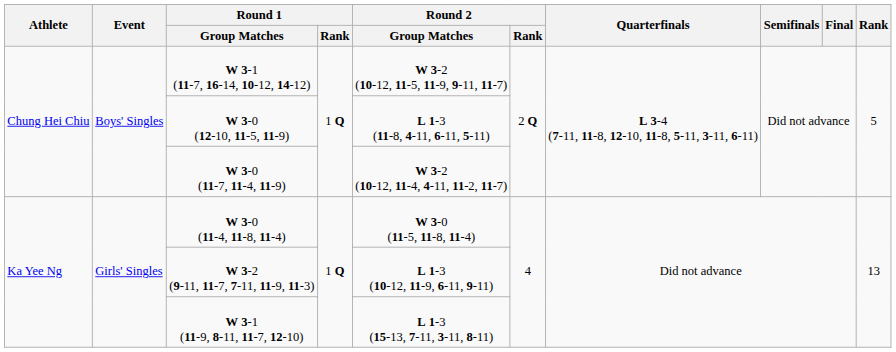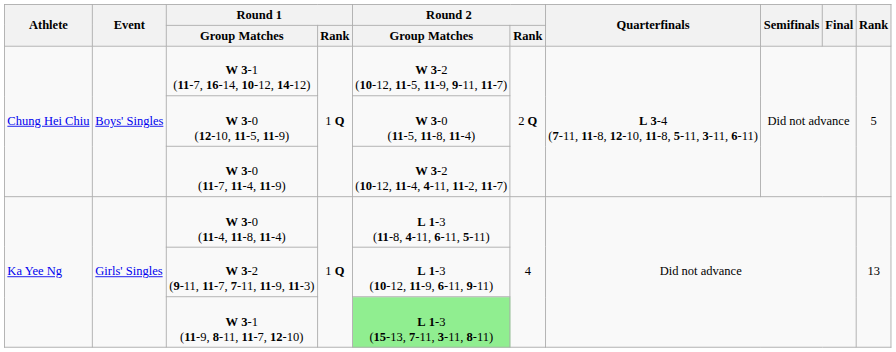W 3-0 (12-10, 11-5, 11-9) | Round 2 / Group Matches: L 1-3 (11-8, 4-11, 6-11, 5-11) -> W 3-0 (11-5, 11-8, 11-4)
W 3-0 (11-4, 11-8, 11-4) | Round 2 / Group Matches: W 3-0 (11-5, 11-8, 11-4) -> L 1-3 (11-8, 4-11, 6-11, 5-11)
W 3-1 (11-9, 8-11, 11-7, 12-10) | Round 2 / Group Matches: no background -> lightgreen background
